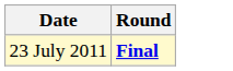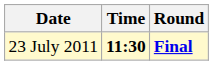+ column: Time | 11:30
